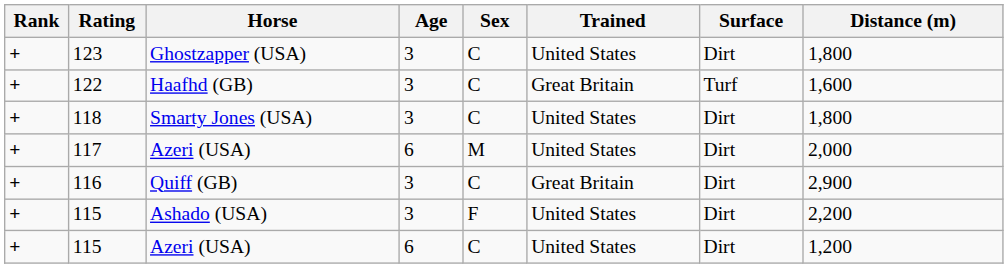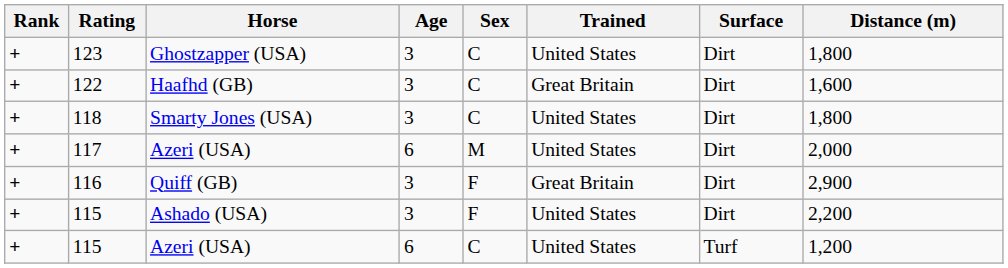122 | Surface: Turf -> Dirt
116 | Sex: C -> F
115 / Azeri (USA) | Surface: Dirt -> Turf
